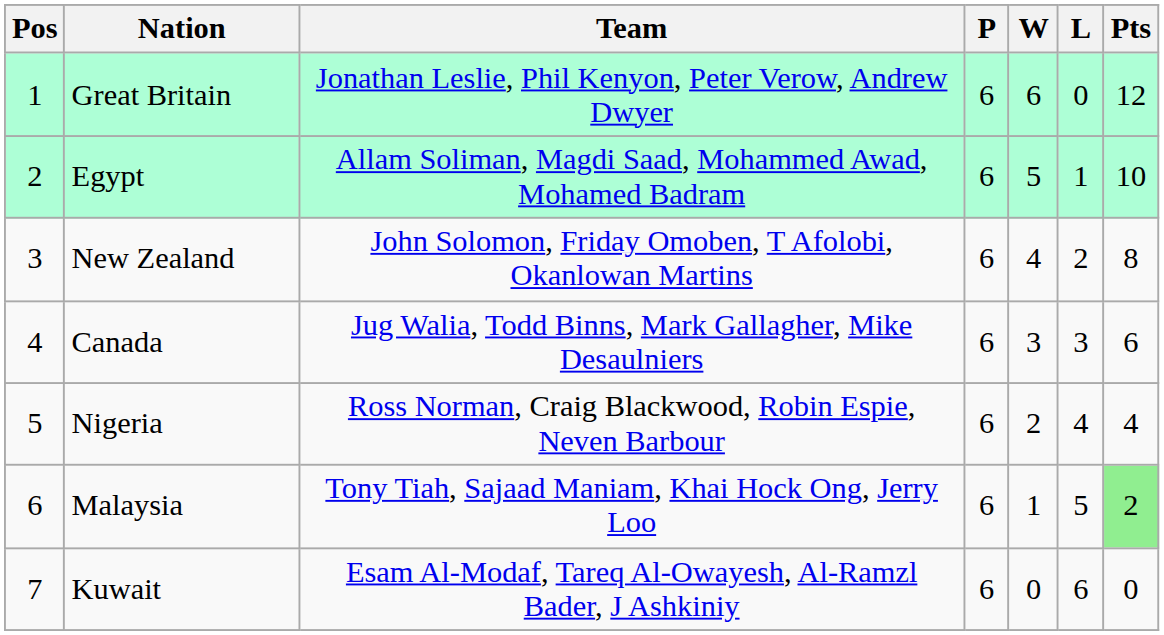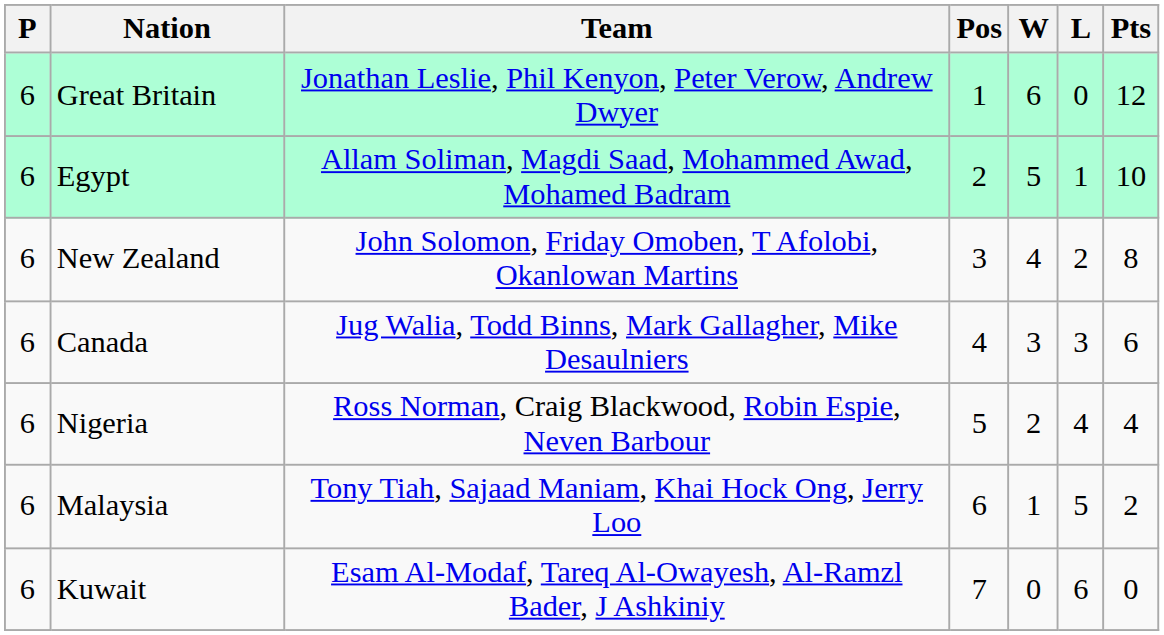columns swapped: Pos <-> P
Malaysia | Pts: lightgreen background -> no background
